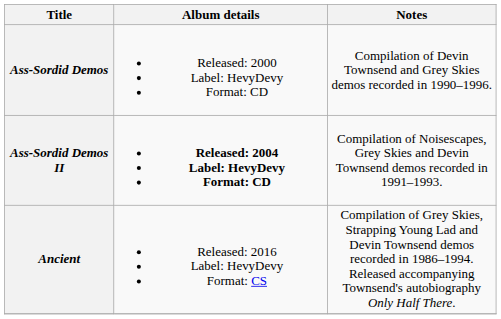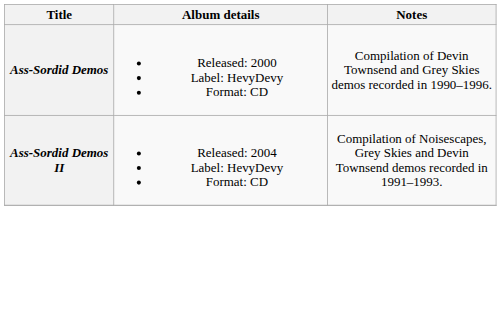Ass-Sordid Demos II | Album details: bold -> normal
- row: Ancient | Released: 2016 Label: HevyDevy Format: CS | Compilation of Grey Skies, Strapping Young Lad and Devin Townsend demos recorded in 1986–1994. Released accompanying Townsend's autobiography Only Half There.
